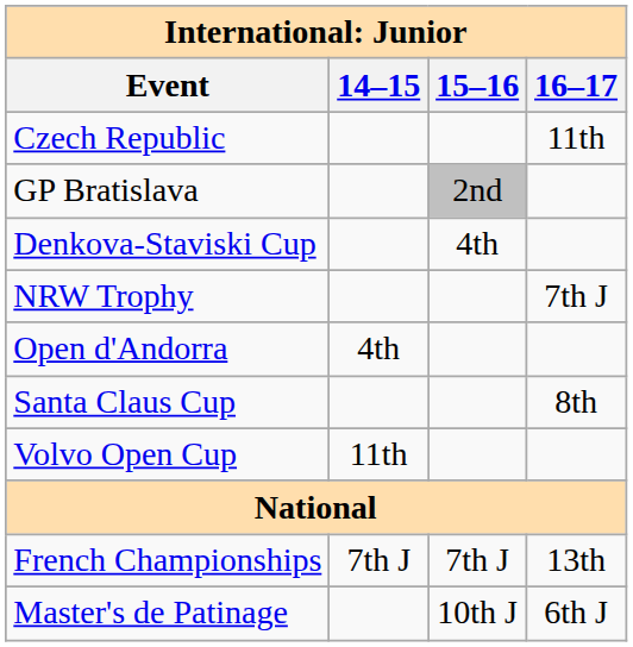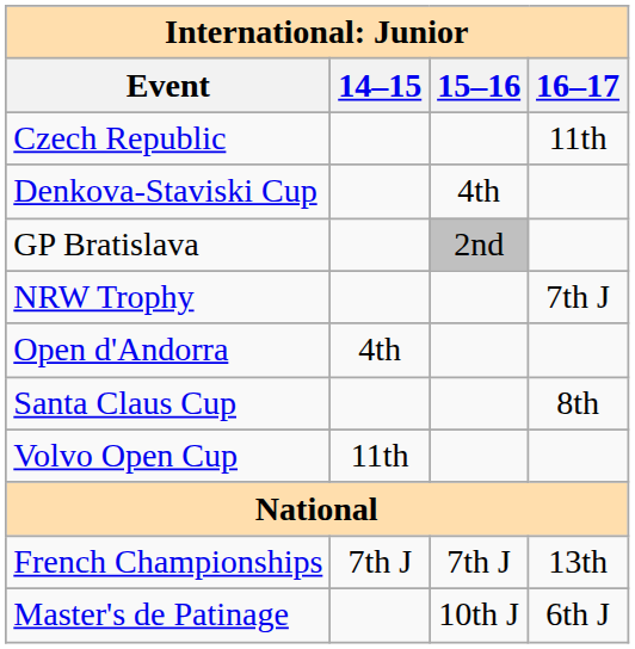rows swapped: Denkova-Staviski Cup <-> GP Bratislava
